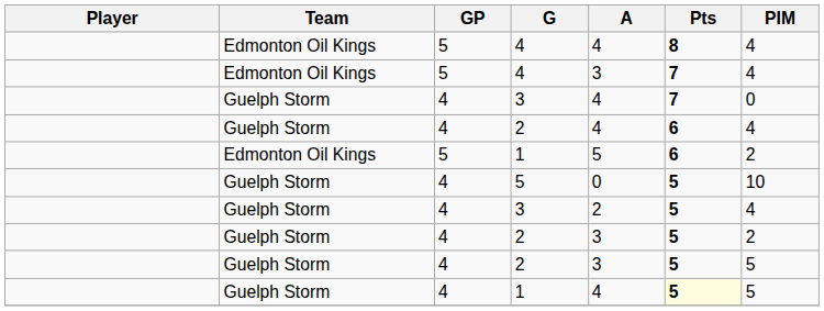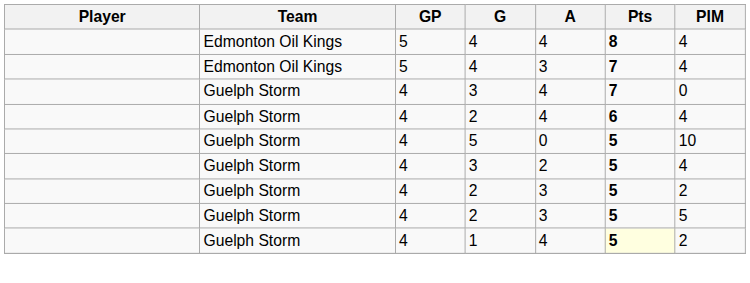- row: Edmonton Oil Kings | 5 | 1 | 5 | 6 | 2
Guelph Storm / 1 | PIM: 5 -> 2
